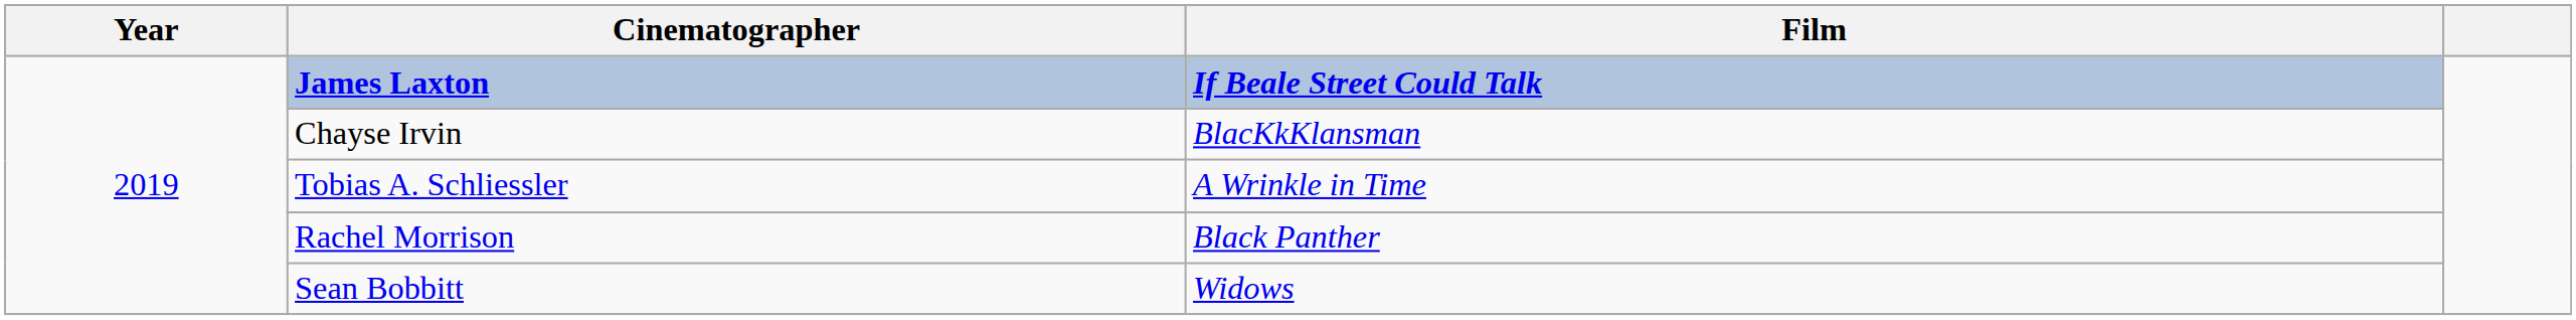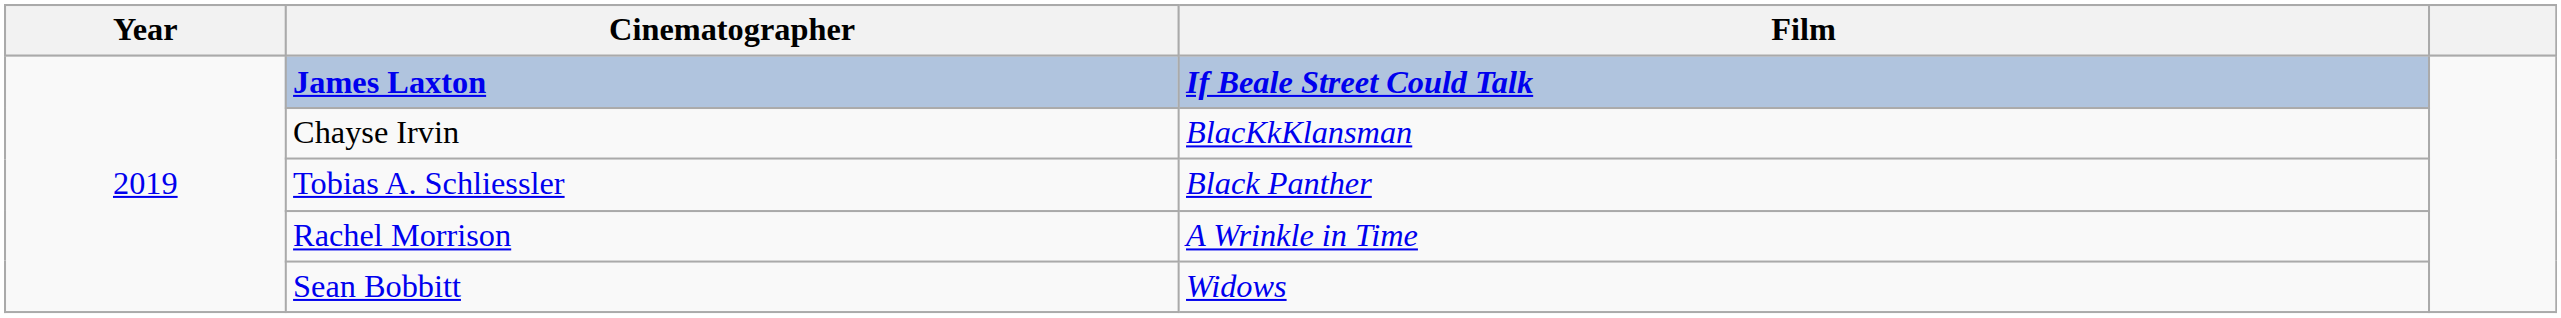Tobias A. Schliessler | Film: A Wrinkle in Time -> Black Panther
Rachel Morrison | Film: Black Panther -> A Wrinkle in Time
